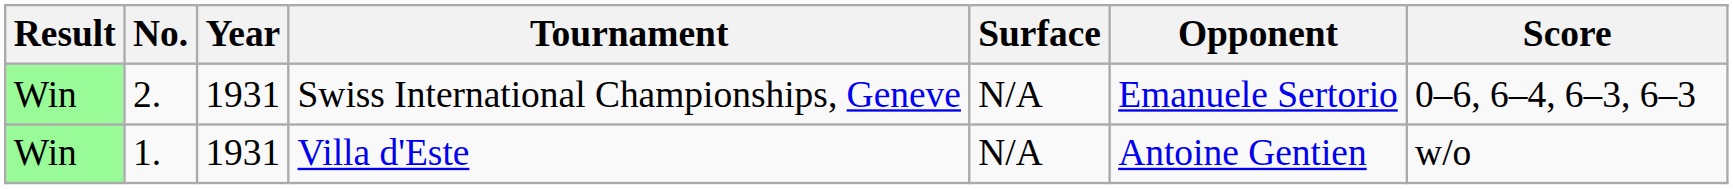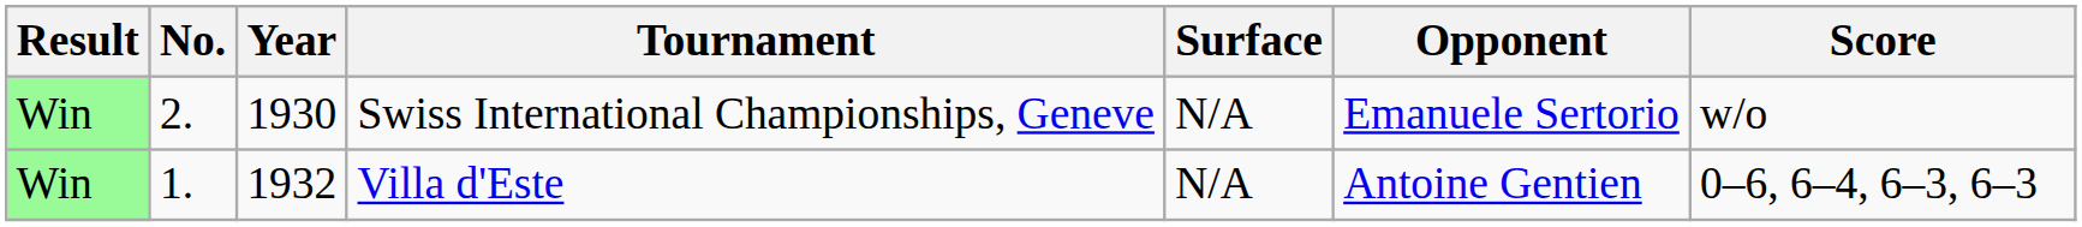Swiss International Championships, Geneve | Year: 1931 -> 1930
Swiss International Championships, Geneve | Score: 0–6, 6–4, 6–3, 6–3 -> w/o
Villa d'Este | Year: 1931 -> 1932
Villa d'Este | Score: w/o -> 0–6, 6–4, 6–3, 6–3
